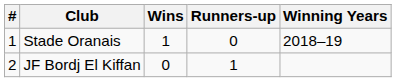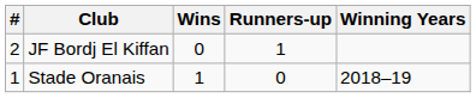rows swapped: Stade Oranais <-> JF Bordj El Kiffan
